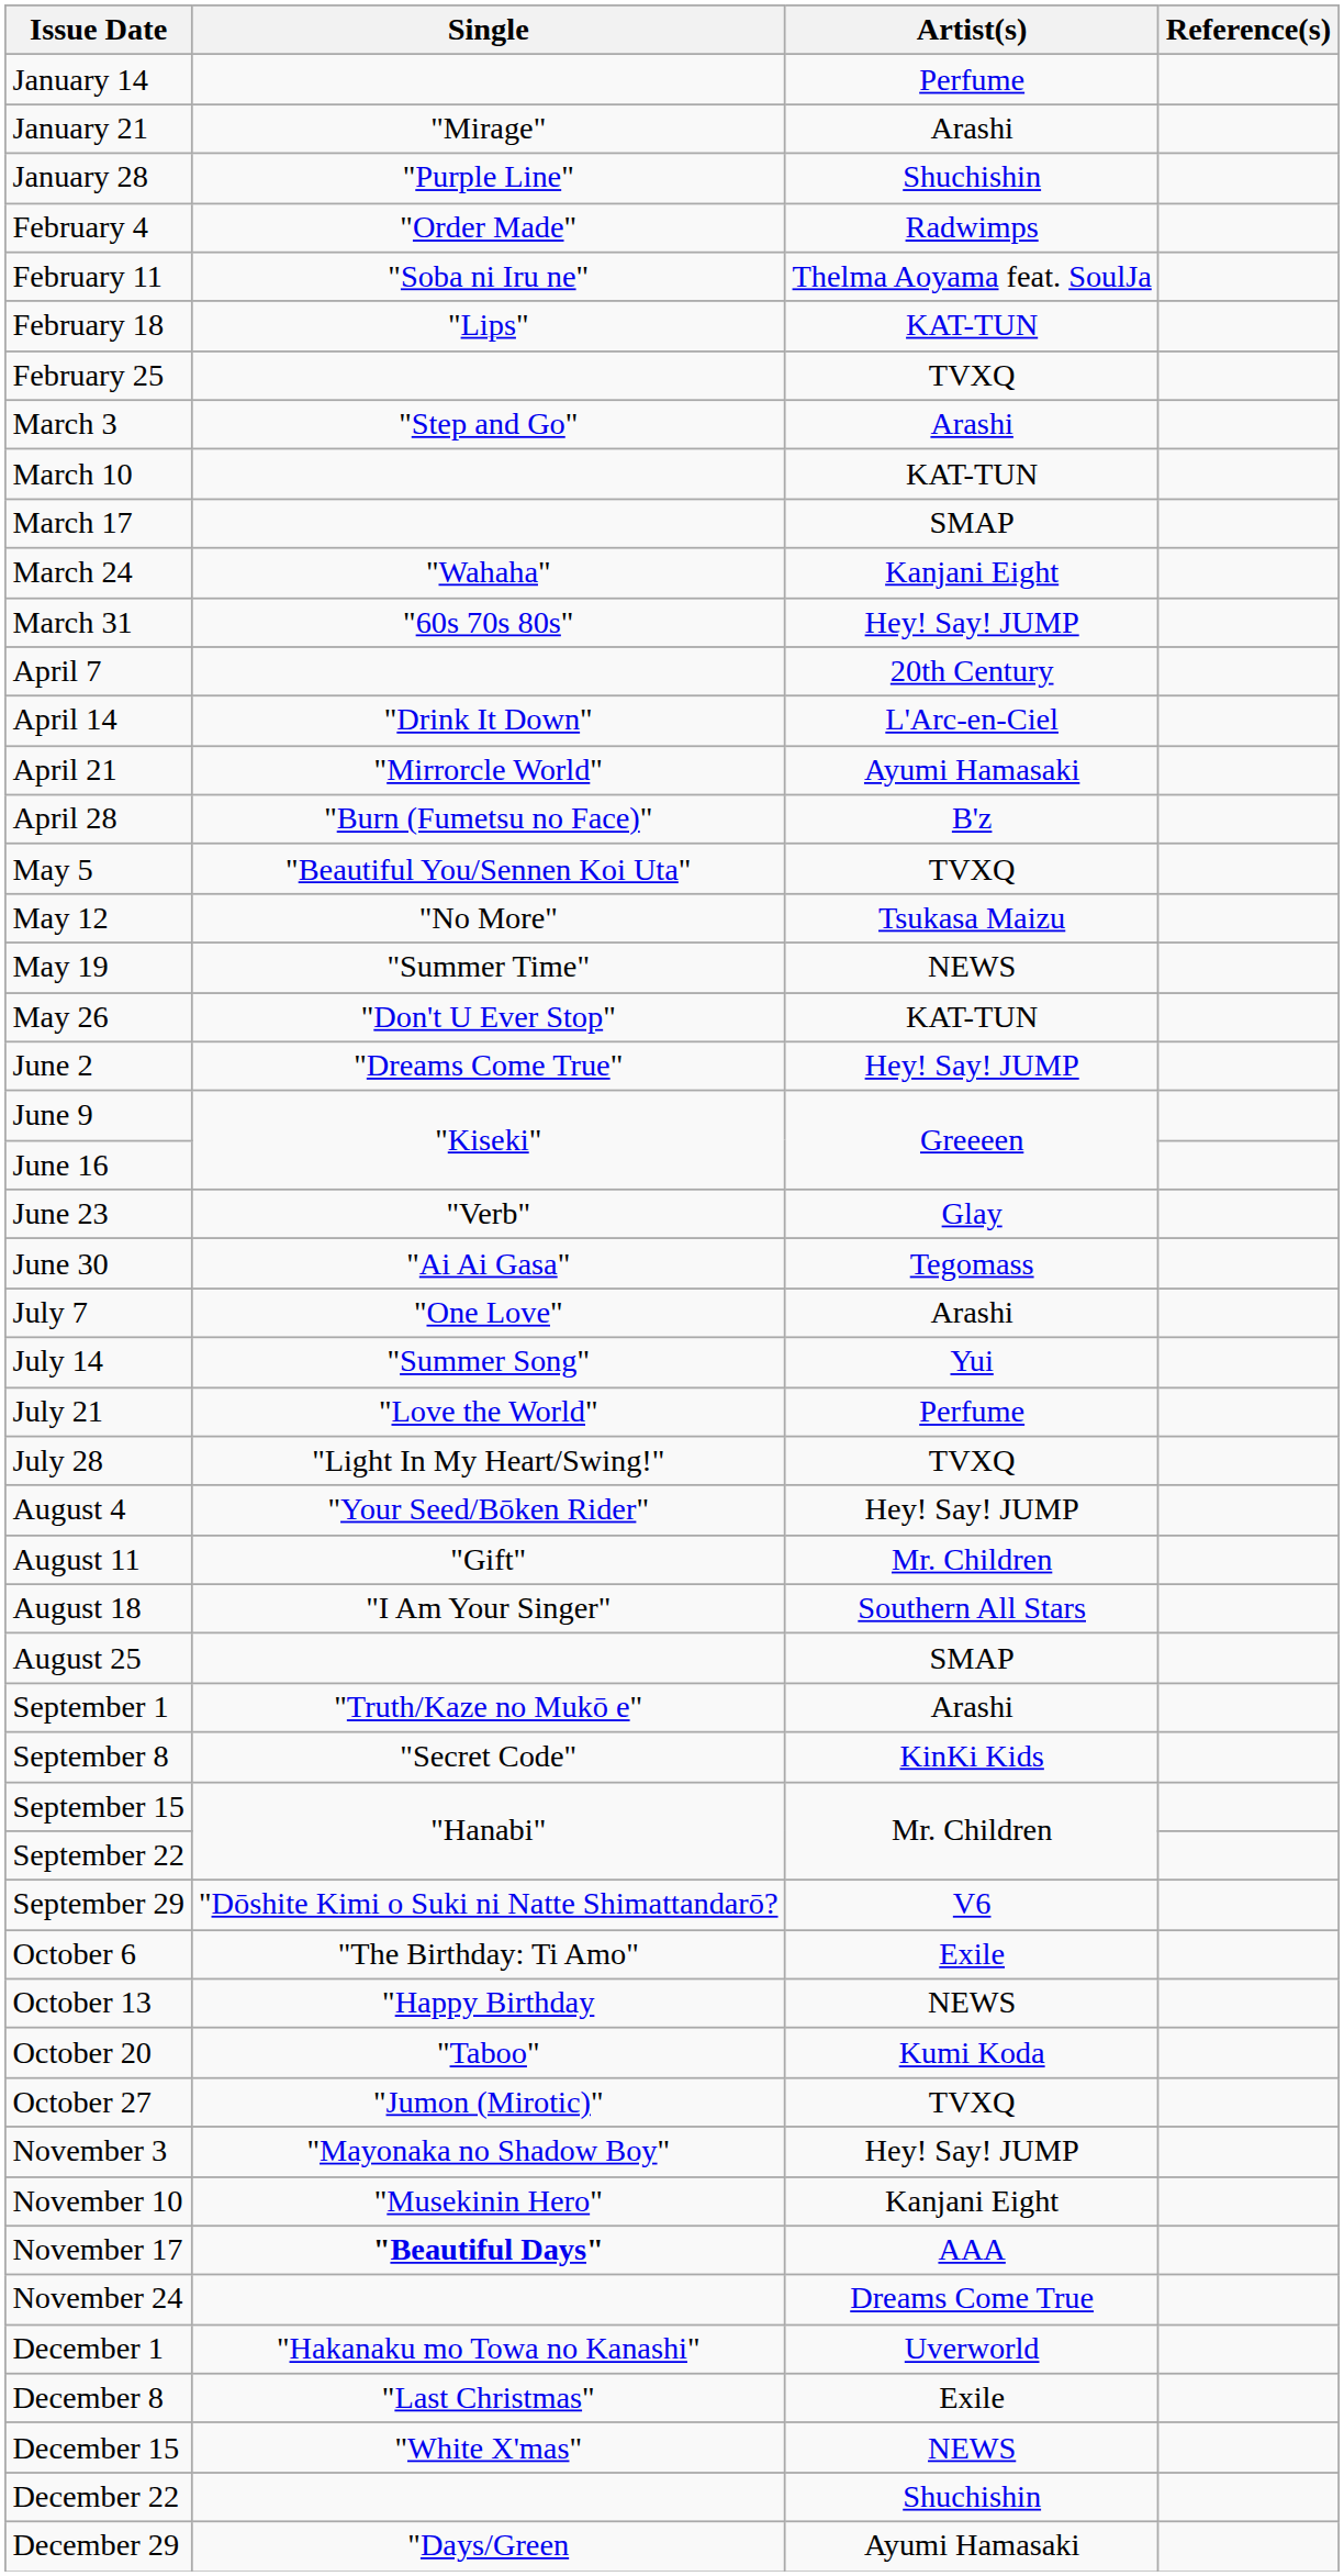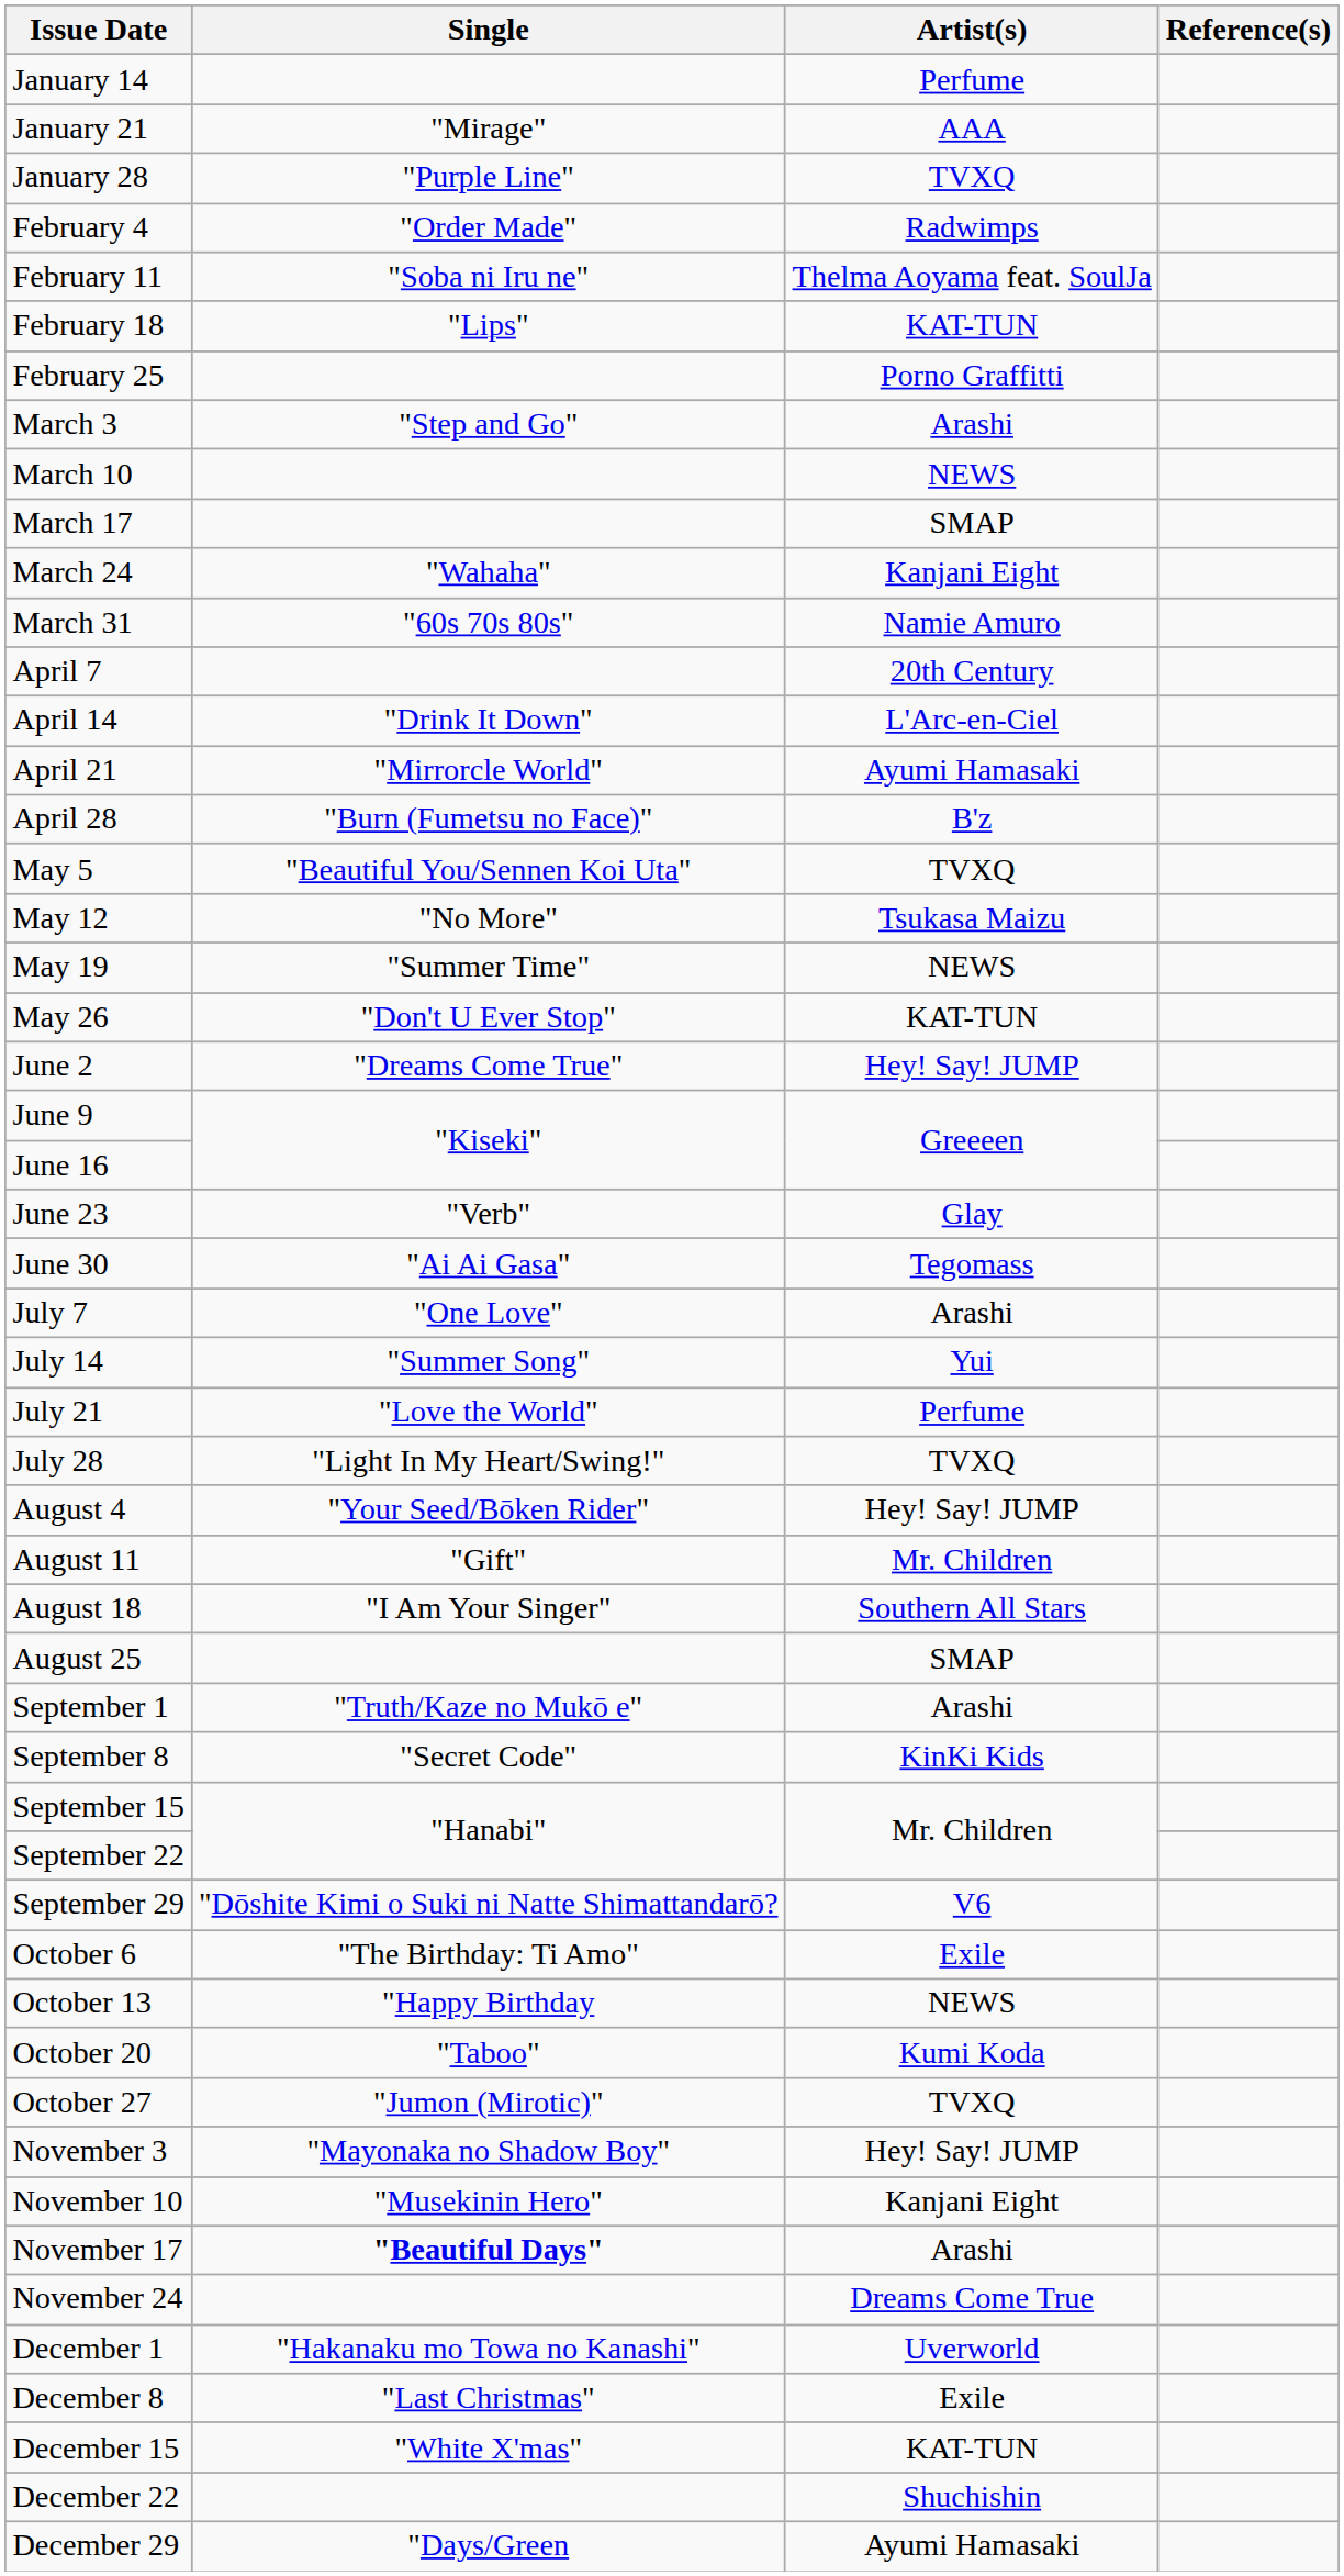January 21 | Artist(s): Arashi -> AAA
January 28 | Artist(s): Shuchishin -> TVXQ
February 25 | Artist(s): TVXQ -> Porno Graffitti
March 10 | Artist(s): KAT-TUN -> NEWS
March 31 | Artist(s): Hey! Say! JUMP -> Namie Amuro
November 17 | Artist(s): AAA -> Arashi
December 15 | Artist(s): NEWS -> KAT-TUN
